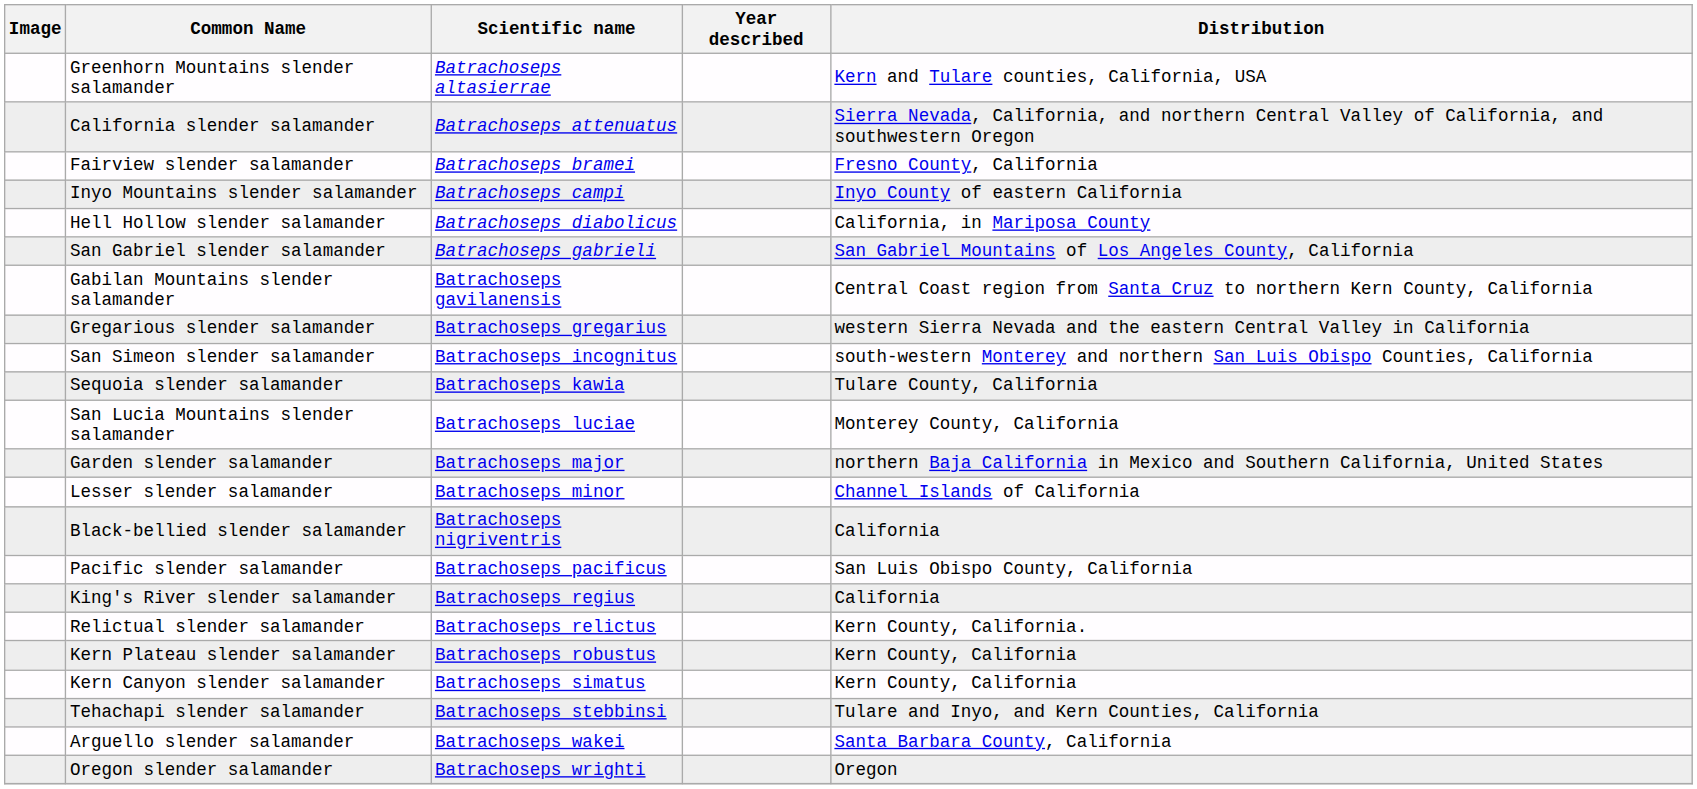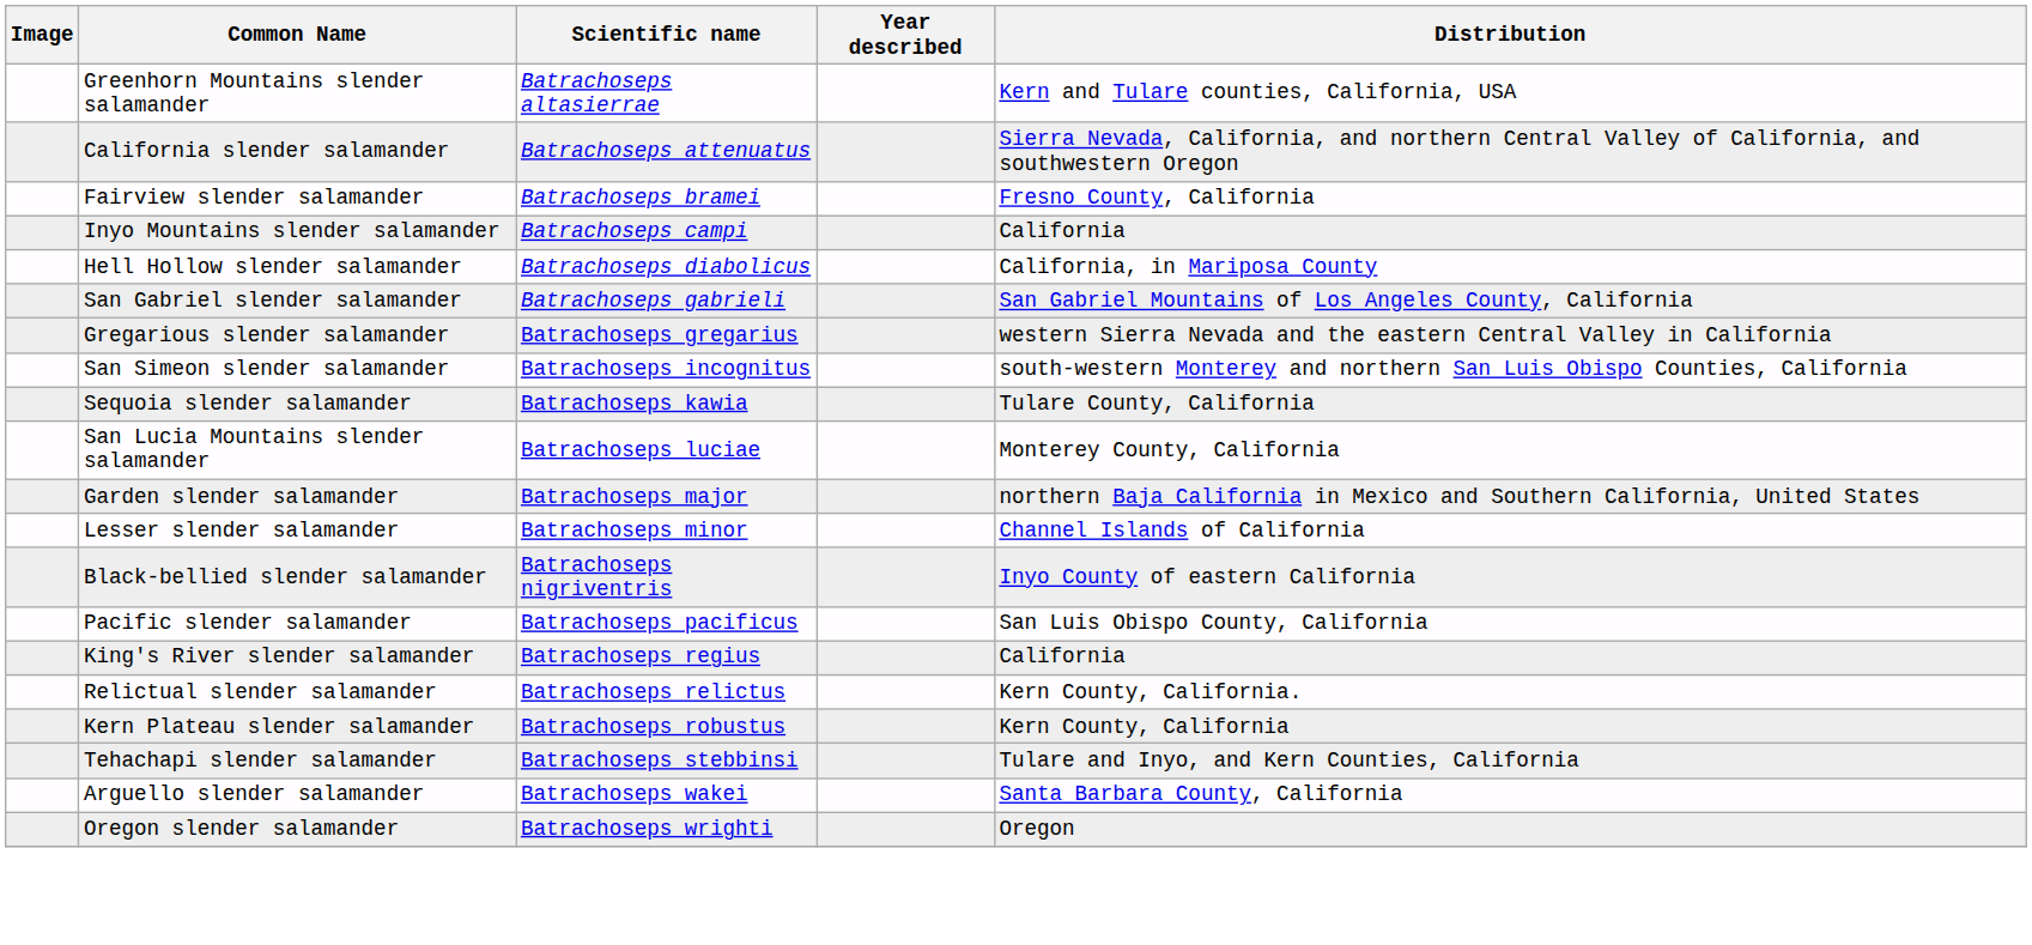Inyo Mountains slender salamander | Distribution: Inyo County of eastern California -> California
- row: Gabilan Mountains slender salamander | Batrachoseps gavilanensis | Central Coast region from Santa Cruz to northern Kern County, California
Black-bellied slender salamander | Distribution: California -> Inyo County of eastern California
- row: Kern Canyon slender salamander | Batrachoseps simatus | Kern County, California
